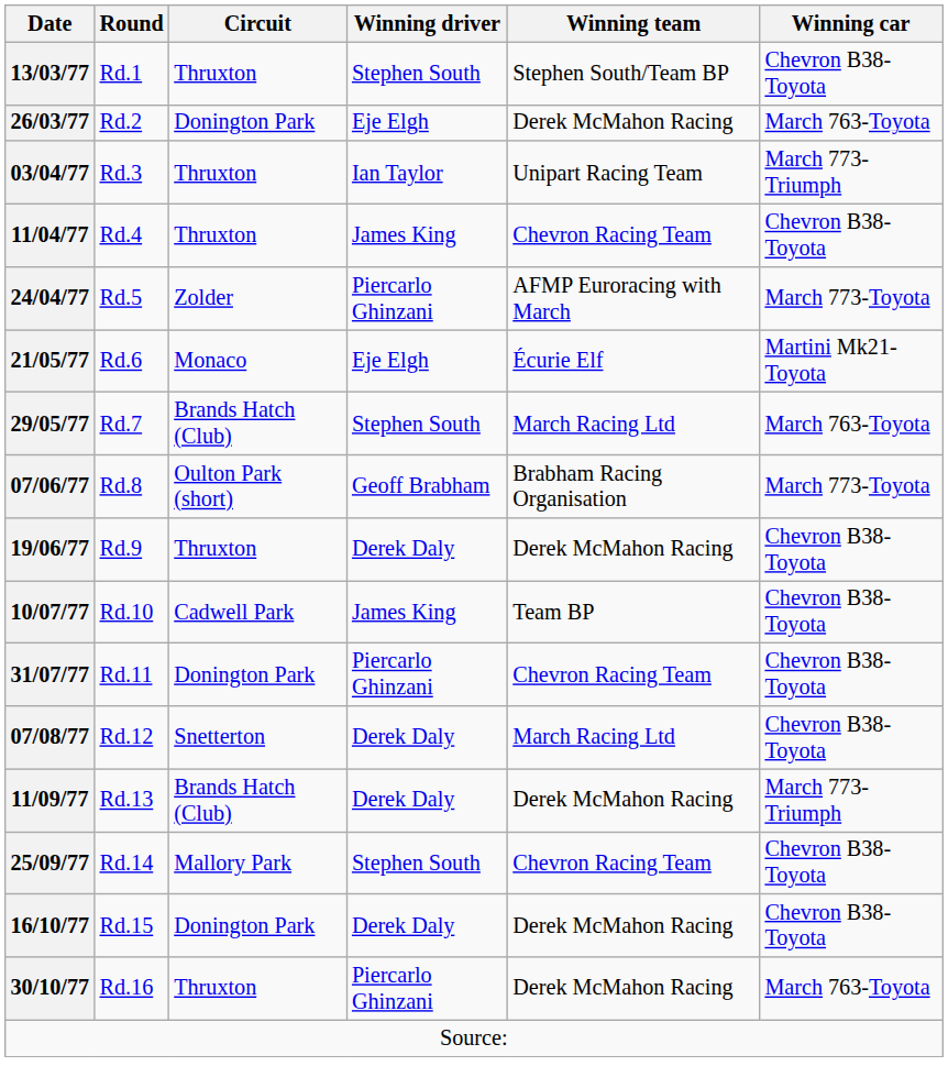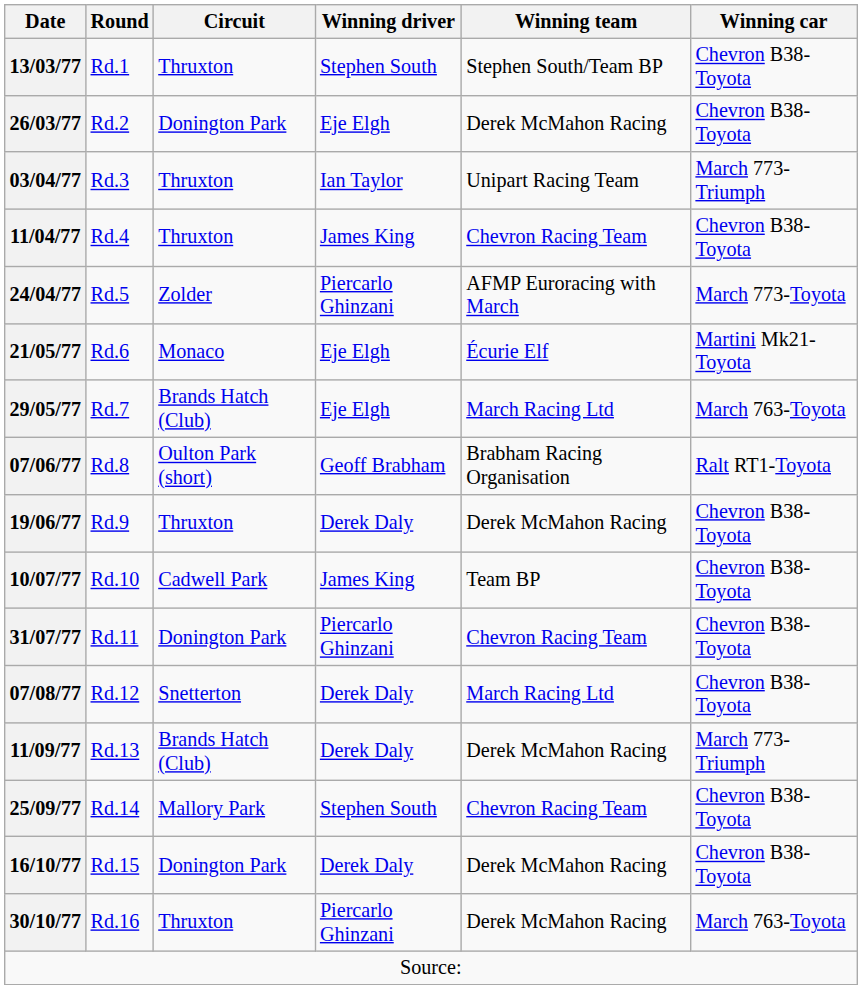26/03/77 | Winning car: March 763-Toyota -> Chevron B38-Toyota
29/05/77 | Winning driver: Stephen South -> Eje Elgh
07/06/77 | Winning car: March 773-Toyota -> Ralt RT1-Toyota
